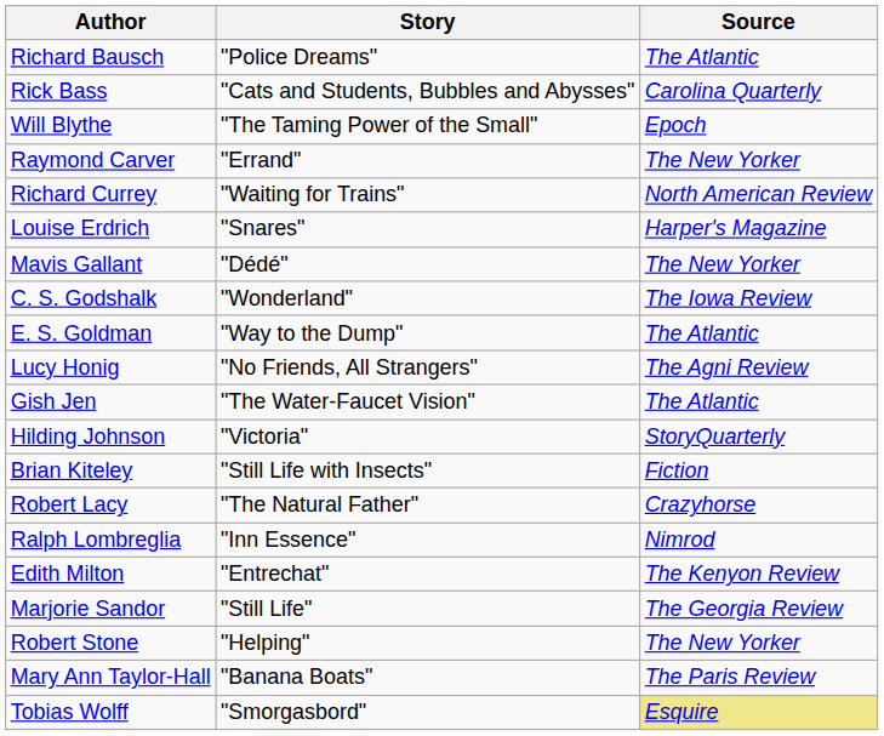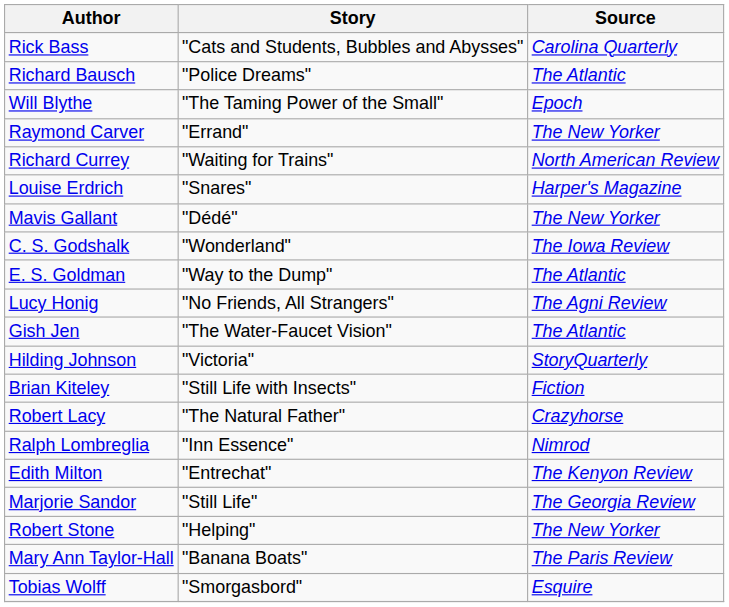rows swapped: Rick Bass <-> Richard Bausch
Tobias Wolff | Source: khaki background -> no background
